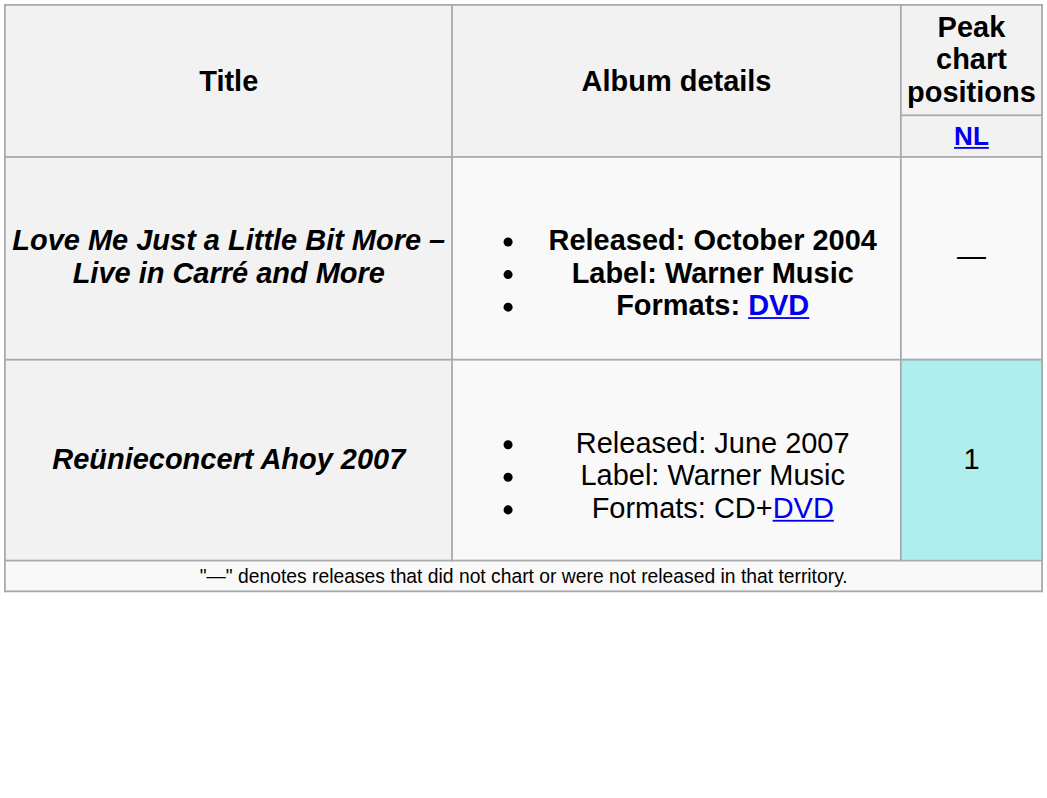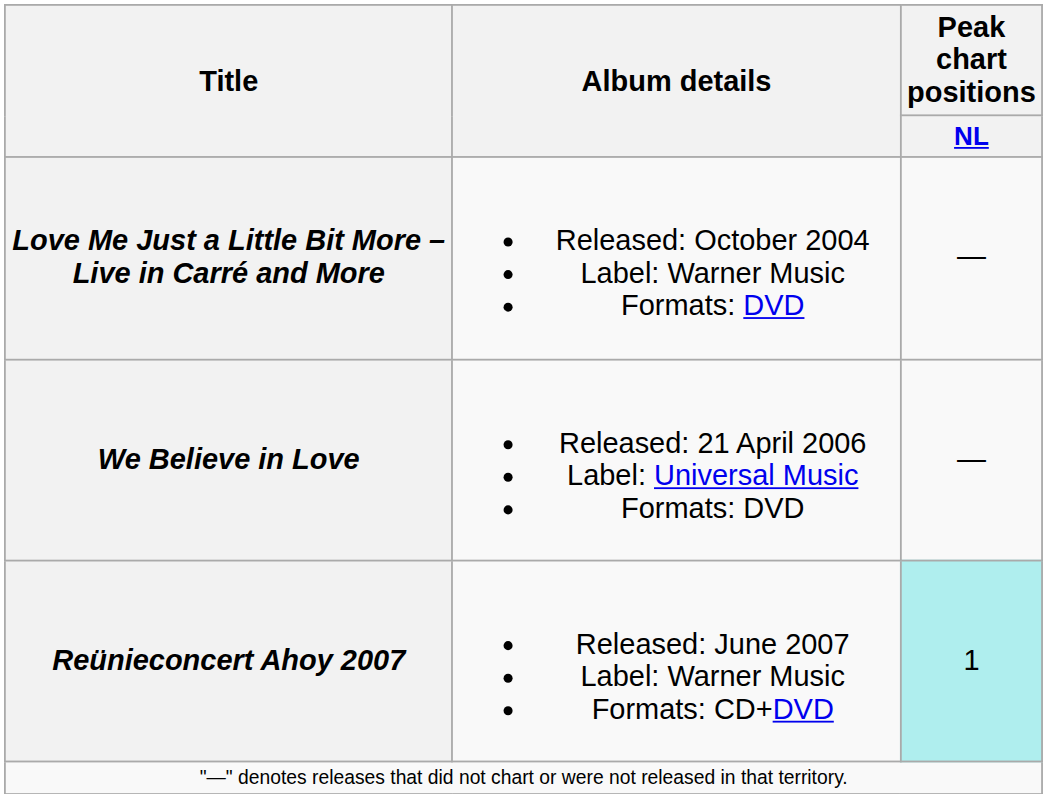Love Me Just a Little Bit More – Live in Carré and More | Album details: bold -> normal
+ row: We Believe in Love | Released: 21 April 2006 Label: Universal Music Formats: DVD | —
